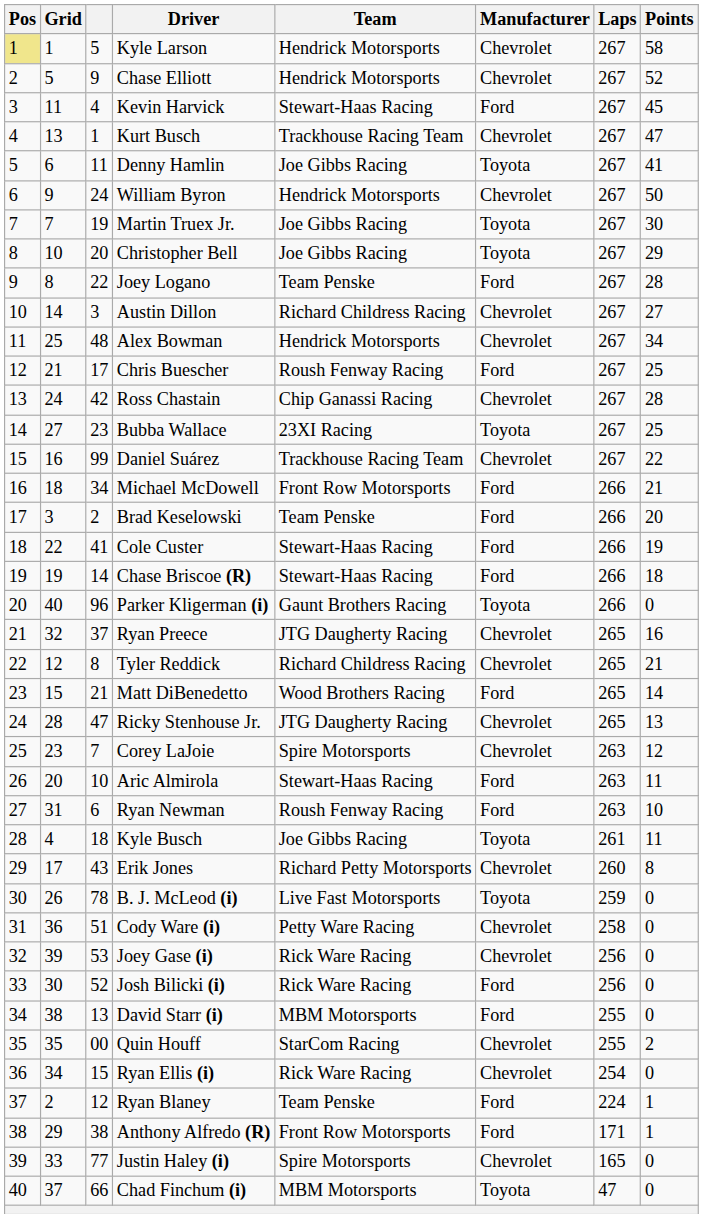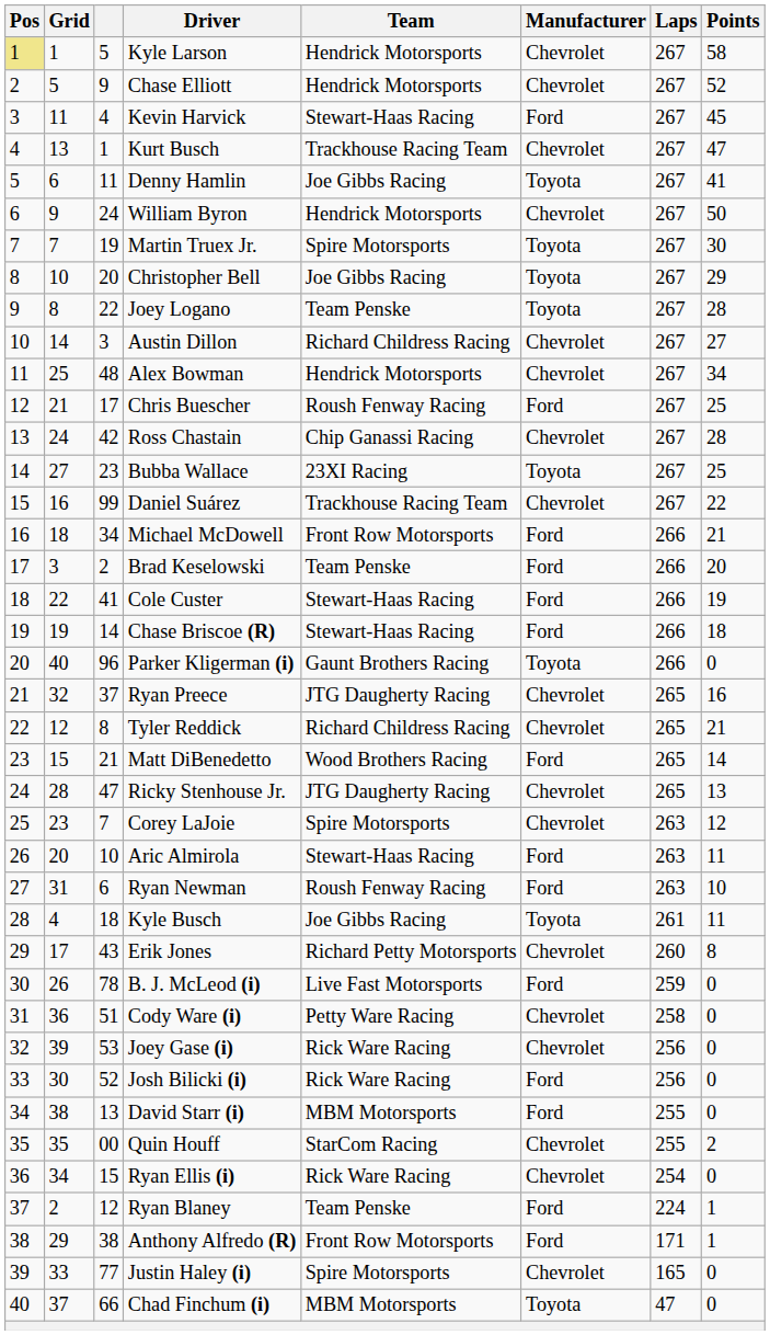Martin Truex Jr. | Team: Joe Gibbs Racing -> Spire Motorsports
Joey Logano | Manufacturer: Ford -> Toyota
B. J. McLeod (i) | Manufacturer: Toyota -> Ford
